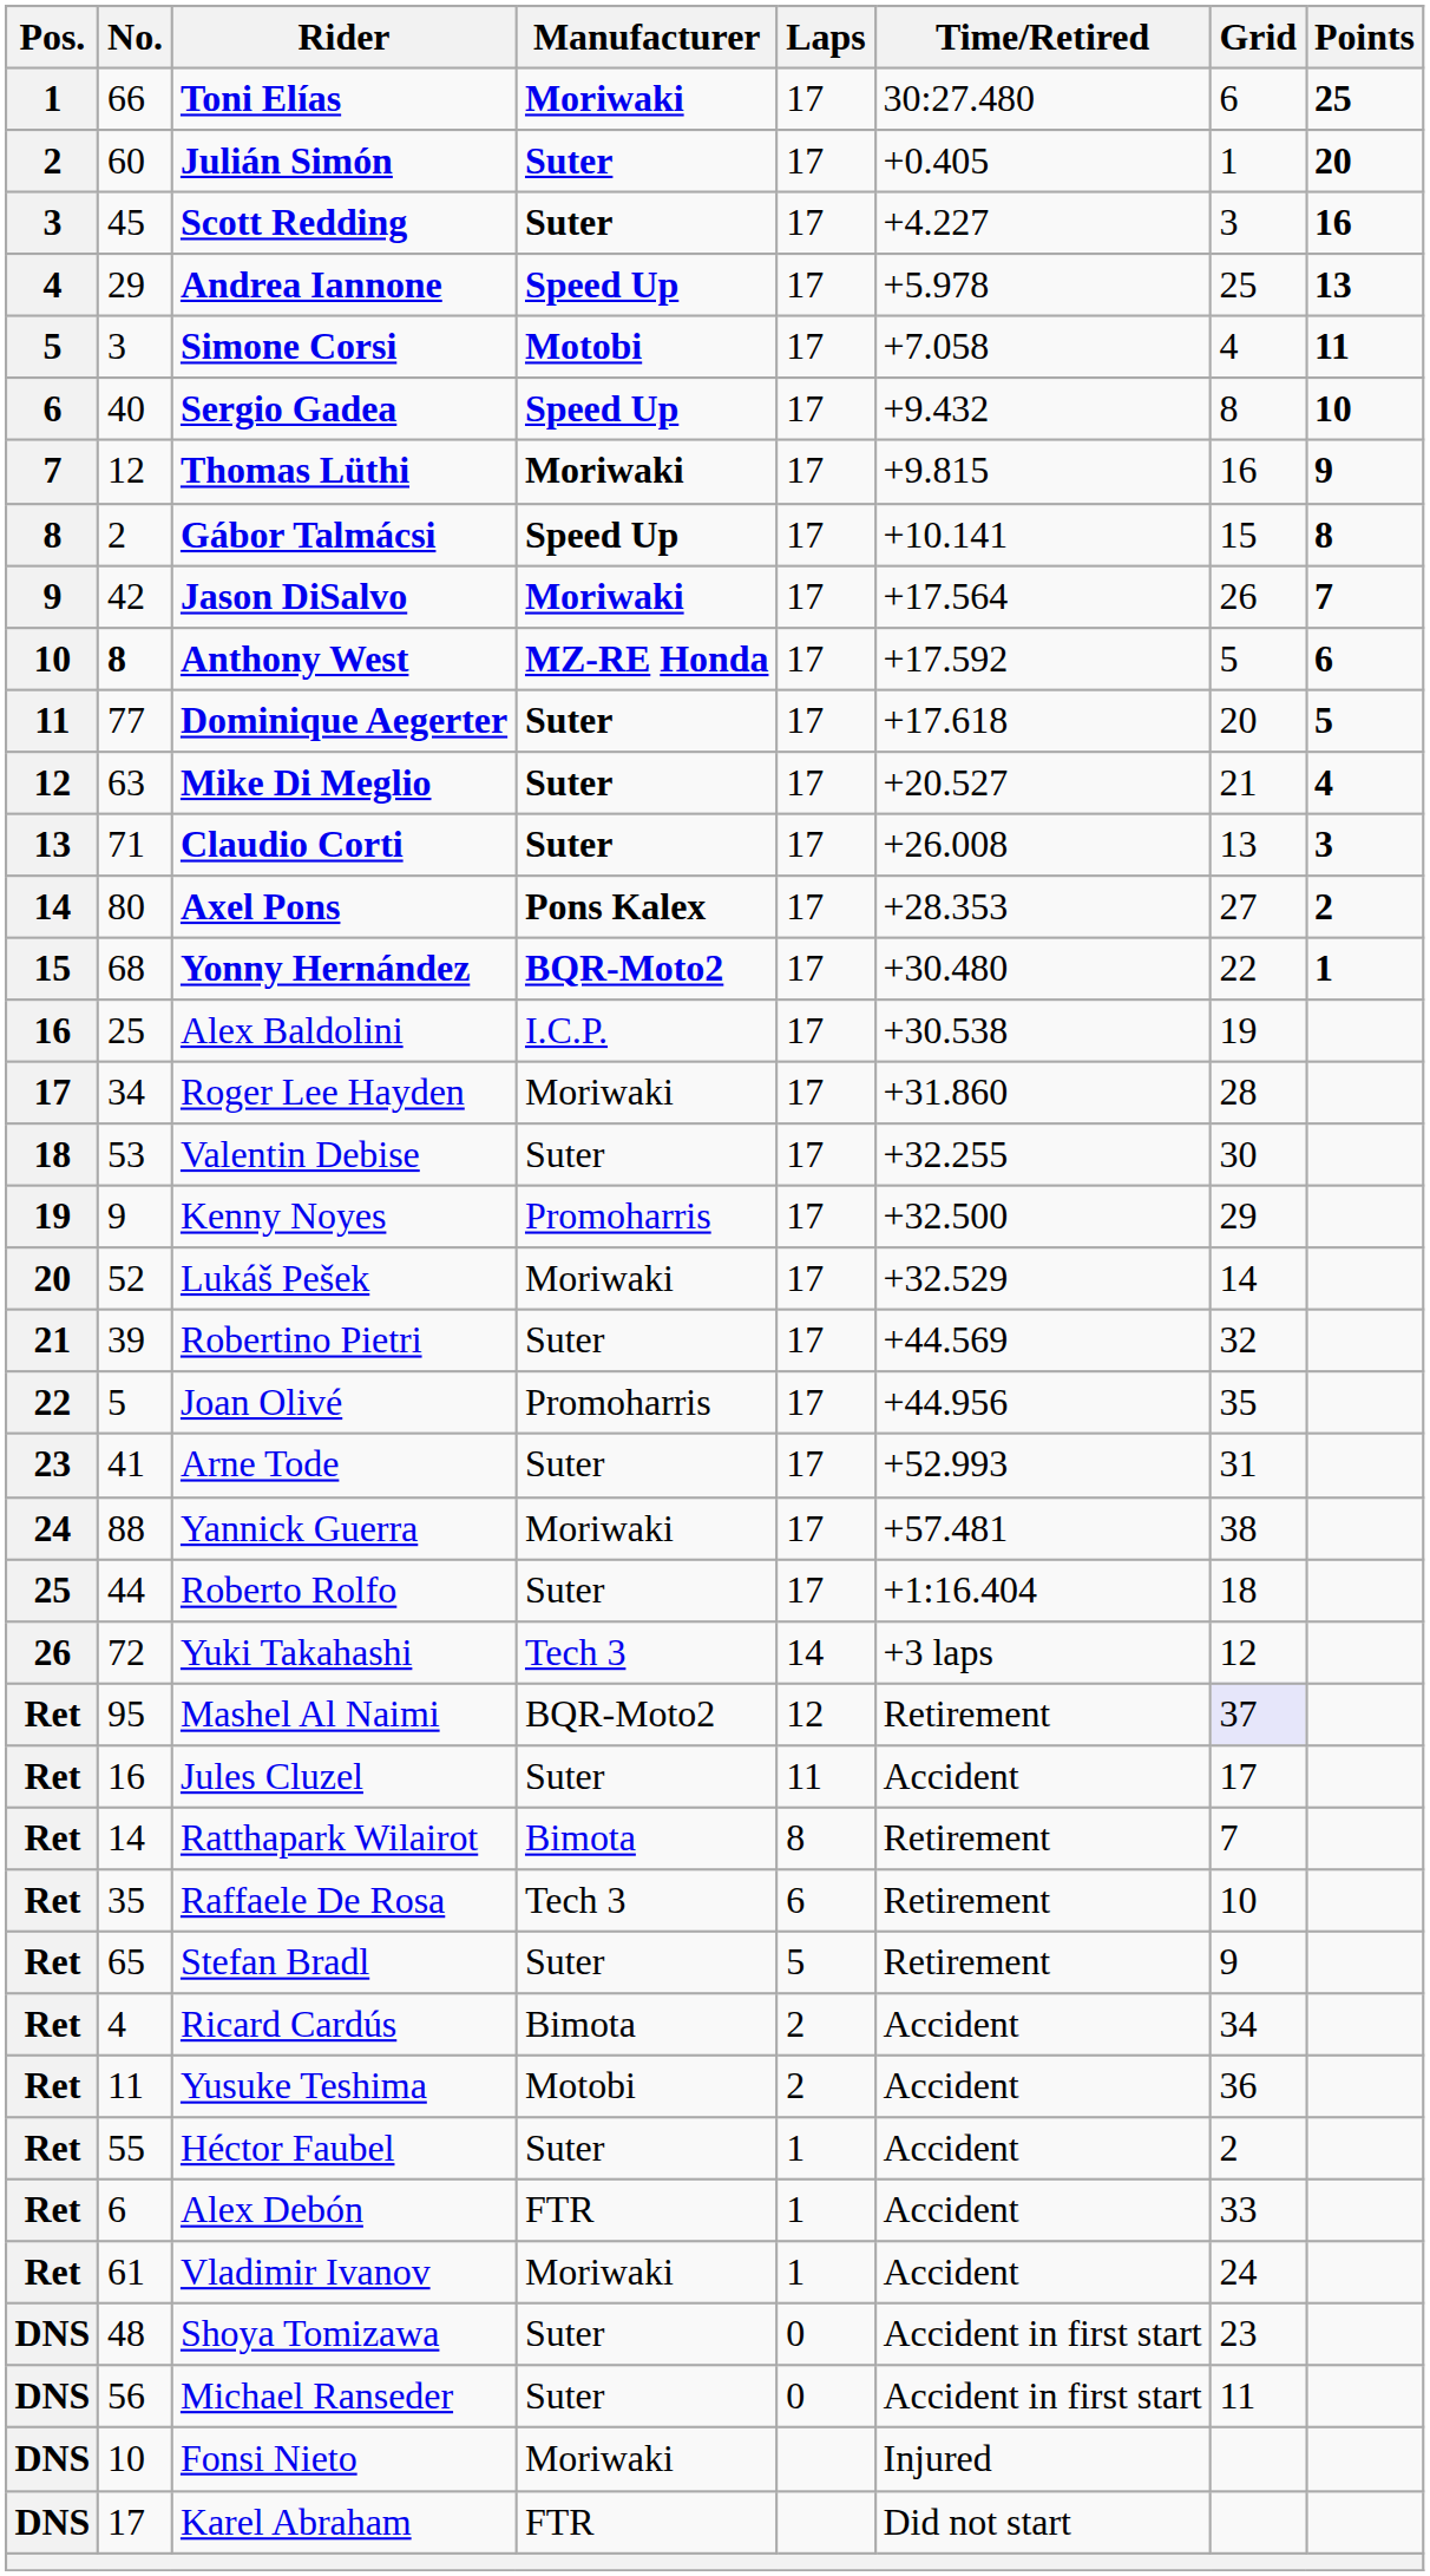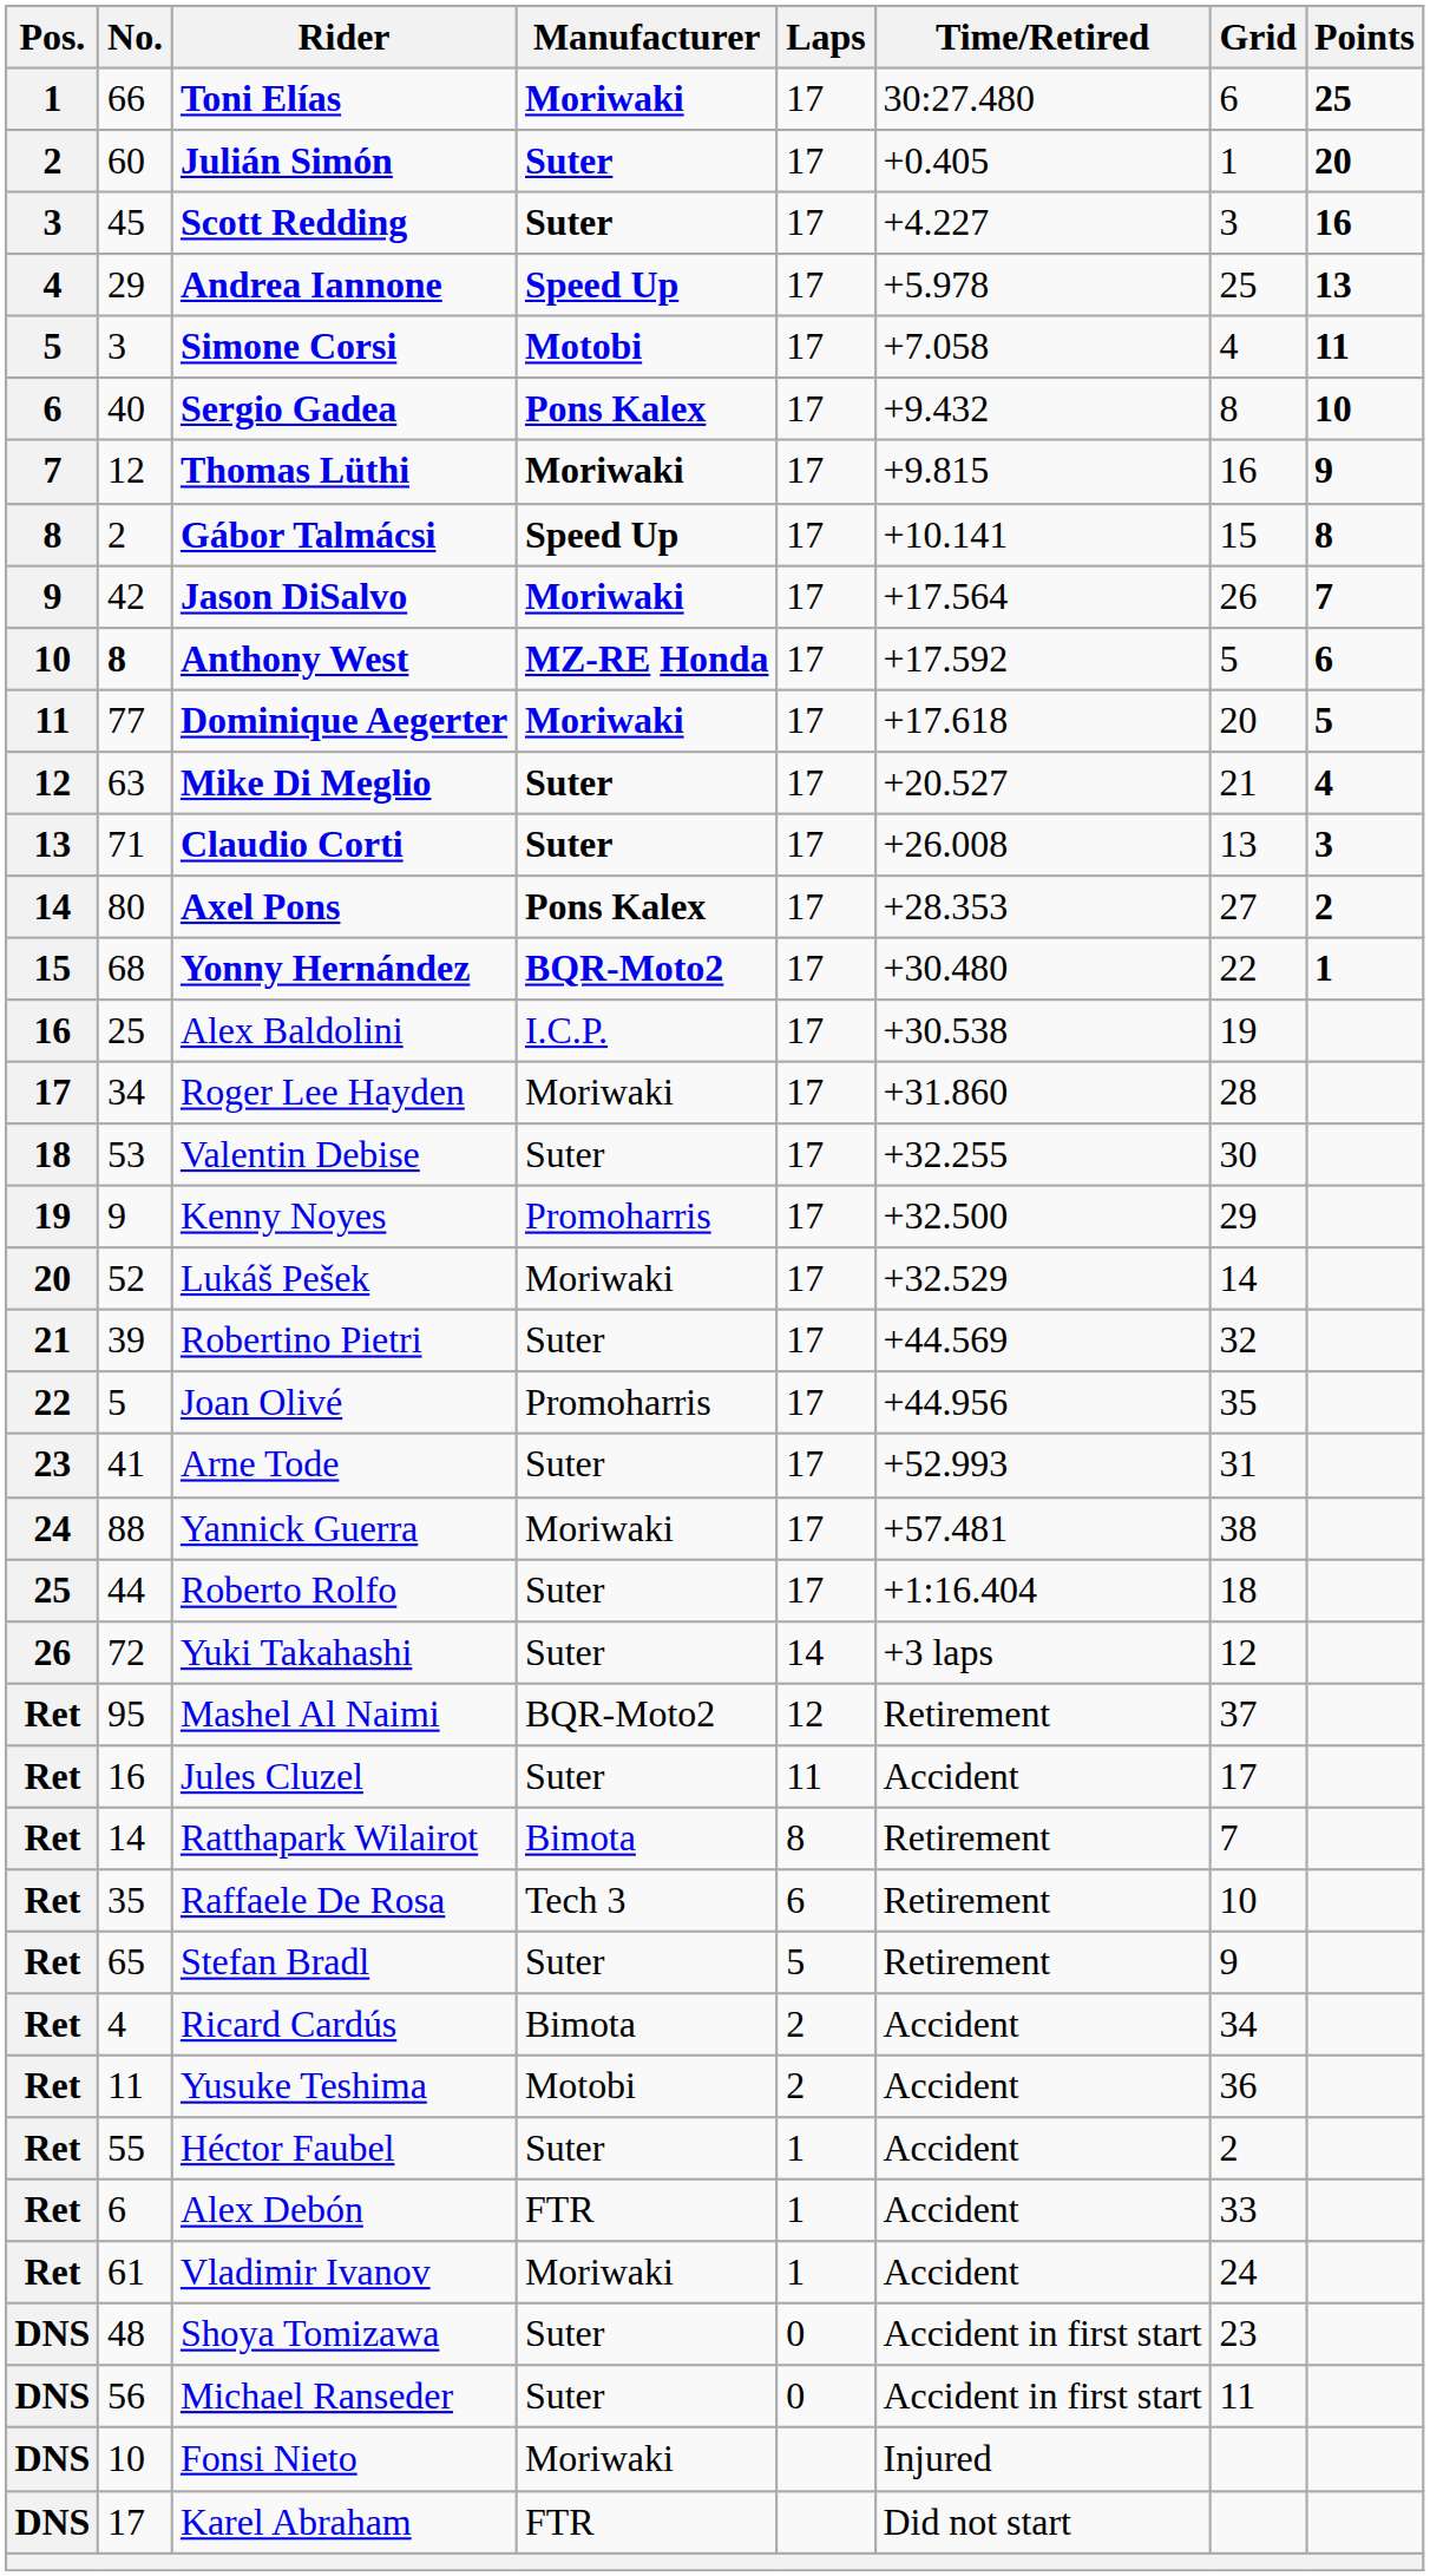Sergio Gadea | Manufacturer: Speed Up -> Pons Kalex
Dominique Aegerter | Manufacturer: Suter -> Moriwaki
Yuki Takahashi | Manufacturer: Tech 3 -> Suter
Mashel Al Naimi | Grid: lavender background -> no background
